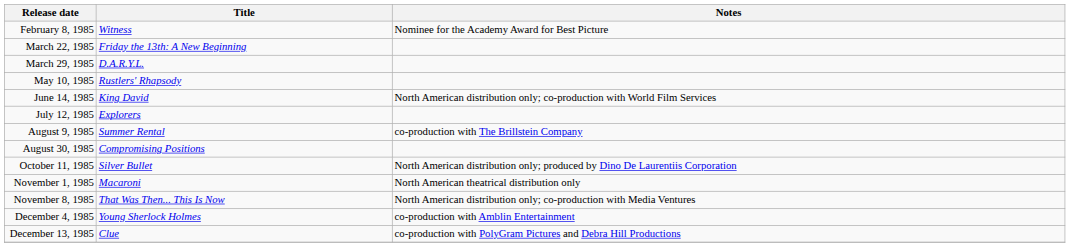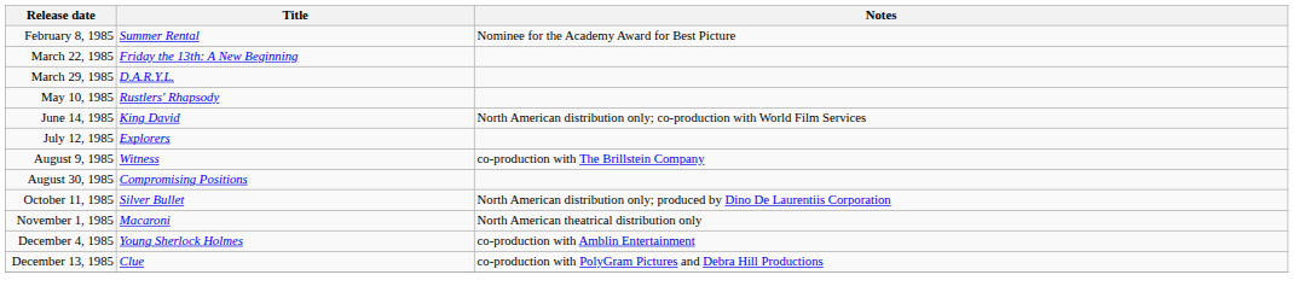February 8, 1985 | Title: Witness -> Summer Rental
August 9, 1985 | Title: Summer Rental -> Witness
- row: November 8, 1985 | That Was Then... This Is Now | North American distribution only; co-production with Media Ventures
